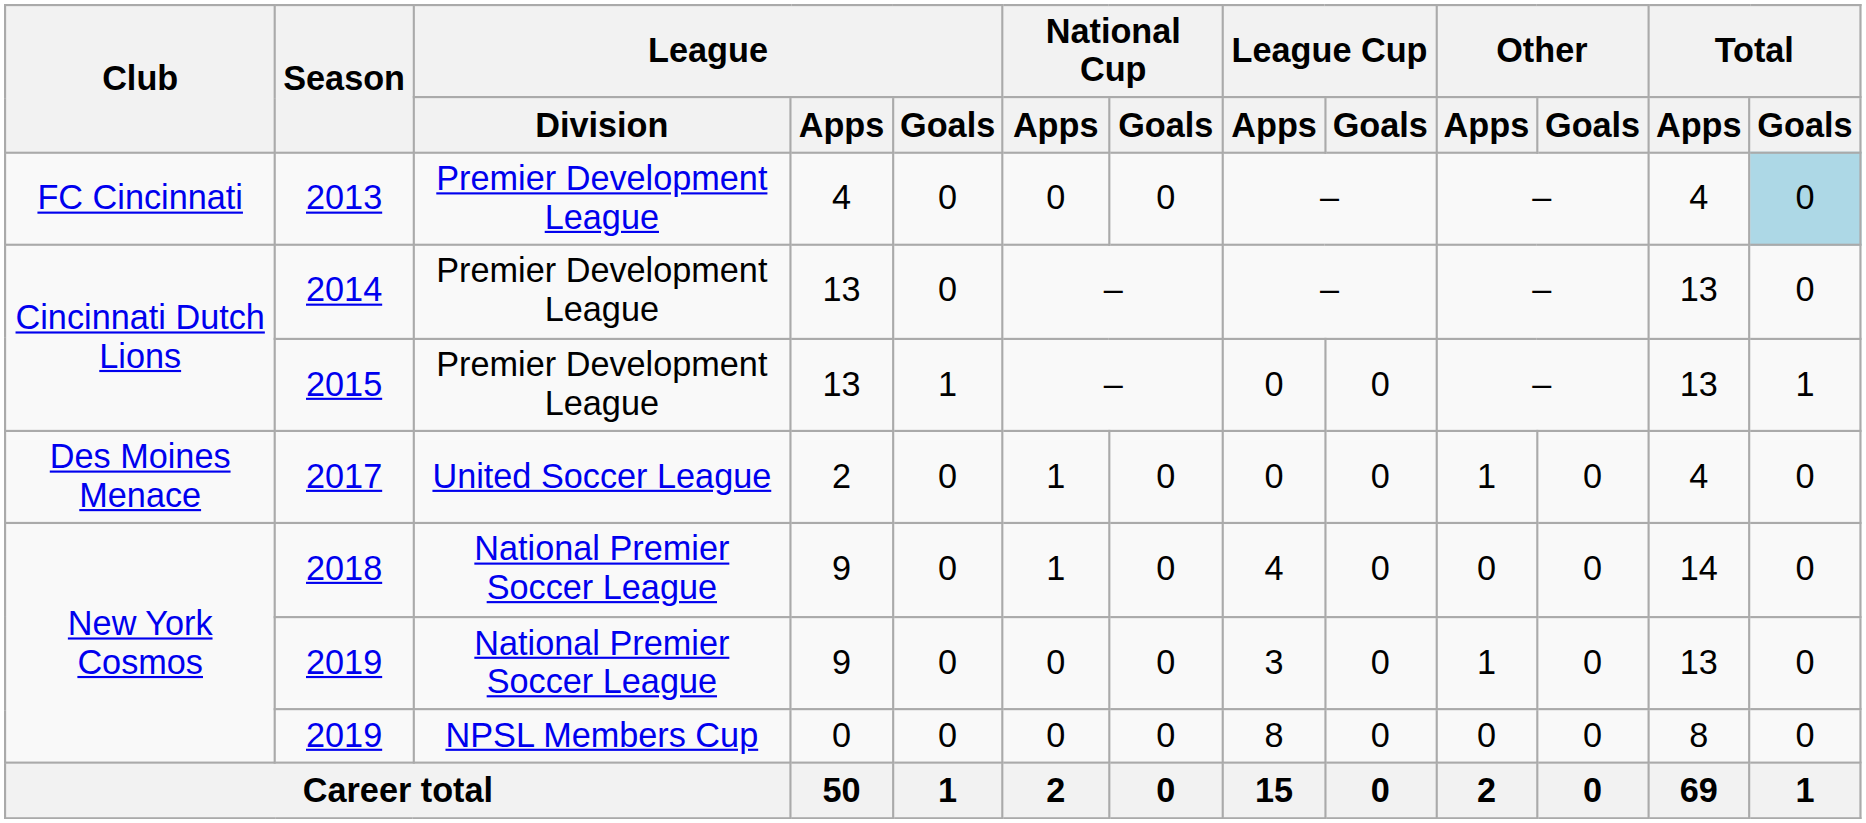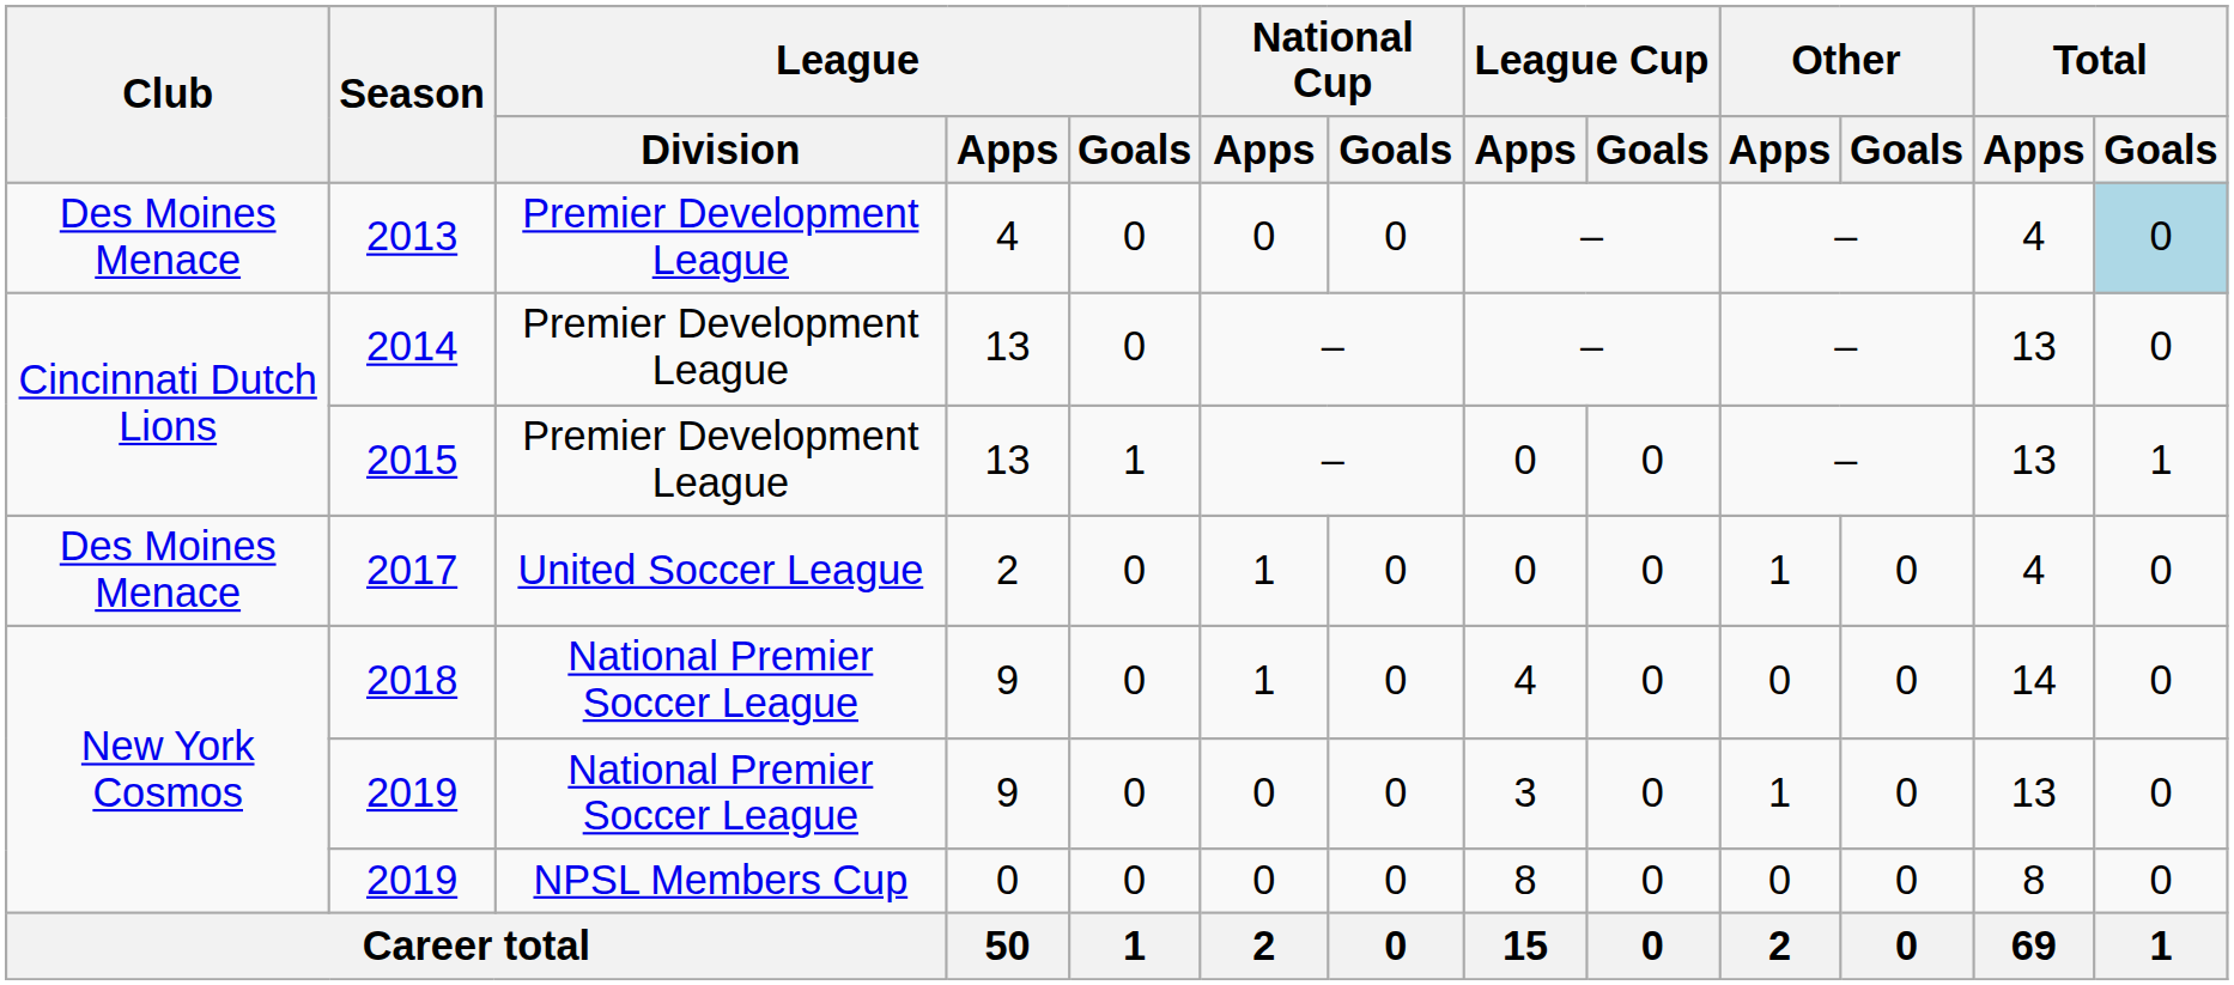2013 | Club: FC Cincinnati -> Des Moines Menace
